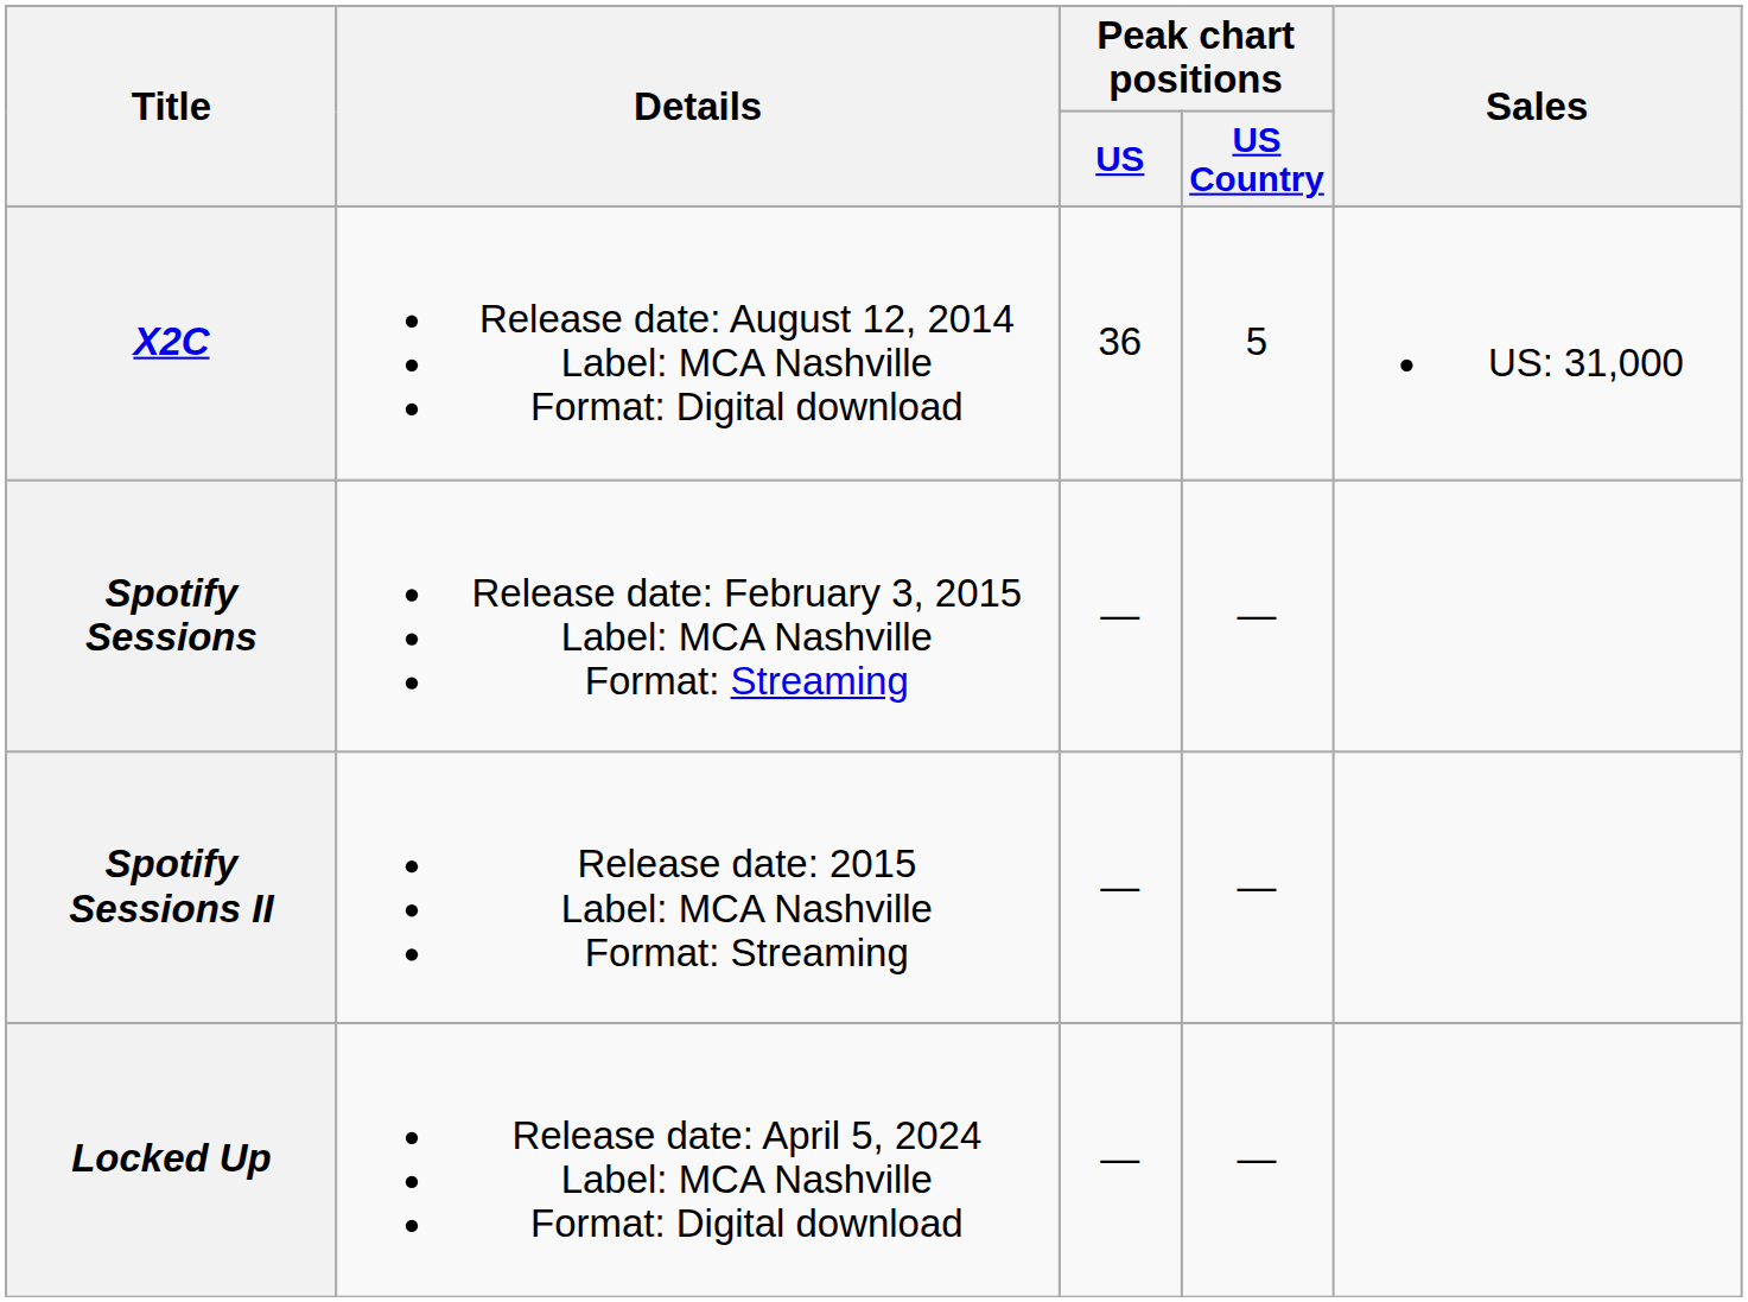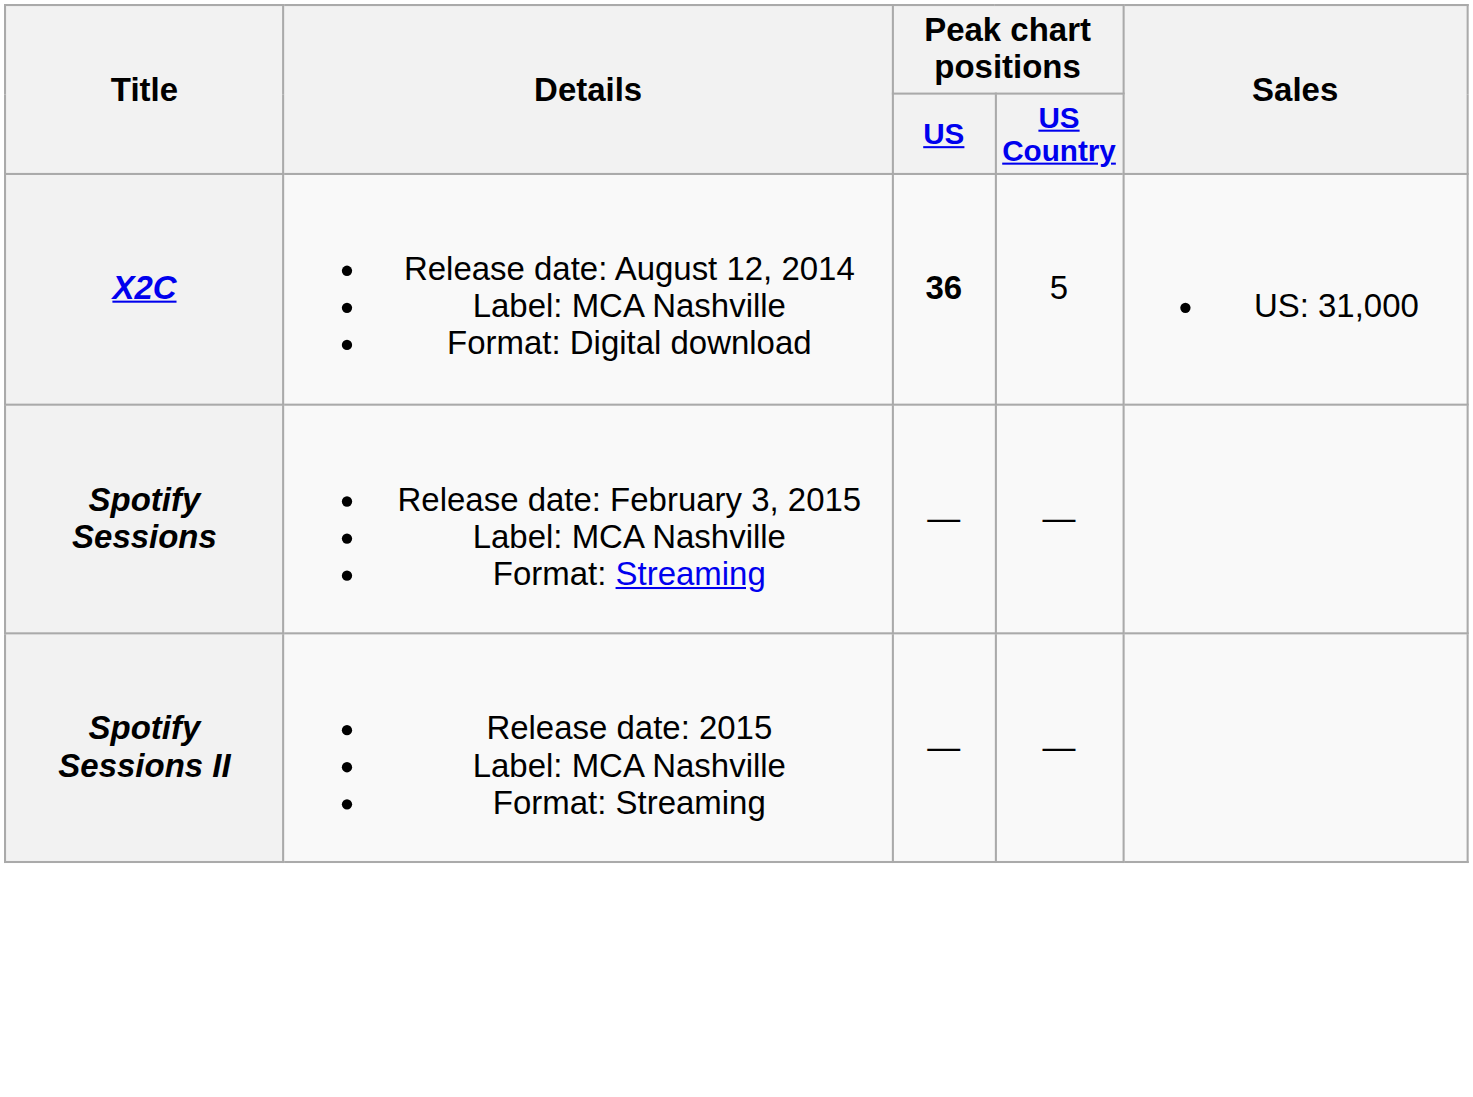X2C | Peak chart positions / US: normal -> bold
- row: Locked Up | Release date: April 5, 2024 Label: MCA Nashville Format: Digital download | — | —
